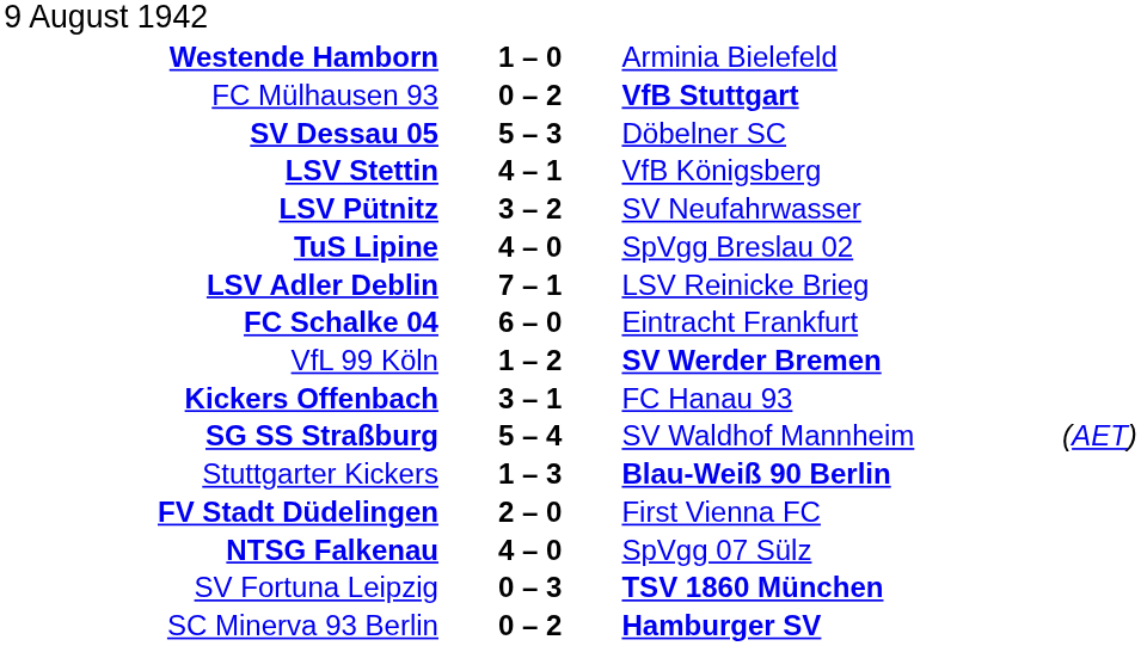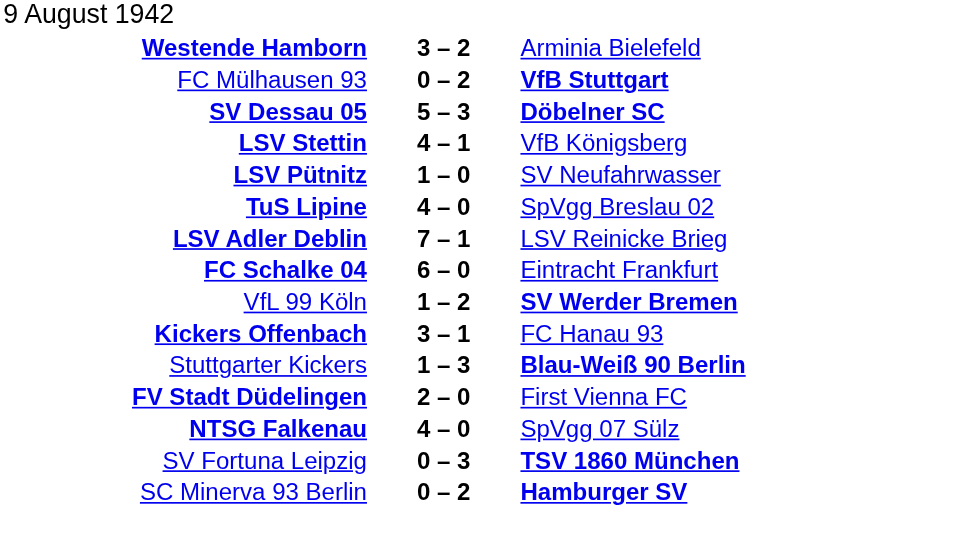Westende Hamborn | column 2: 1 – 0 -> 3 – 2
SV Dessau 05 | column 3: normal -> bold
LSV Pütnitz | column 2: 3 – 2 -> 1 – 0
- row: SG SS Straßburg | 5 – 4 | SV Waldhof Mannheim | (AET)
